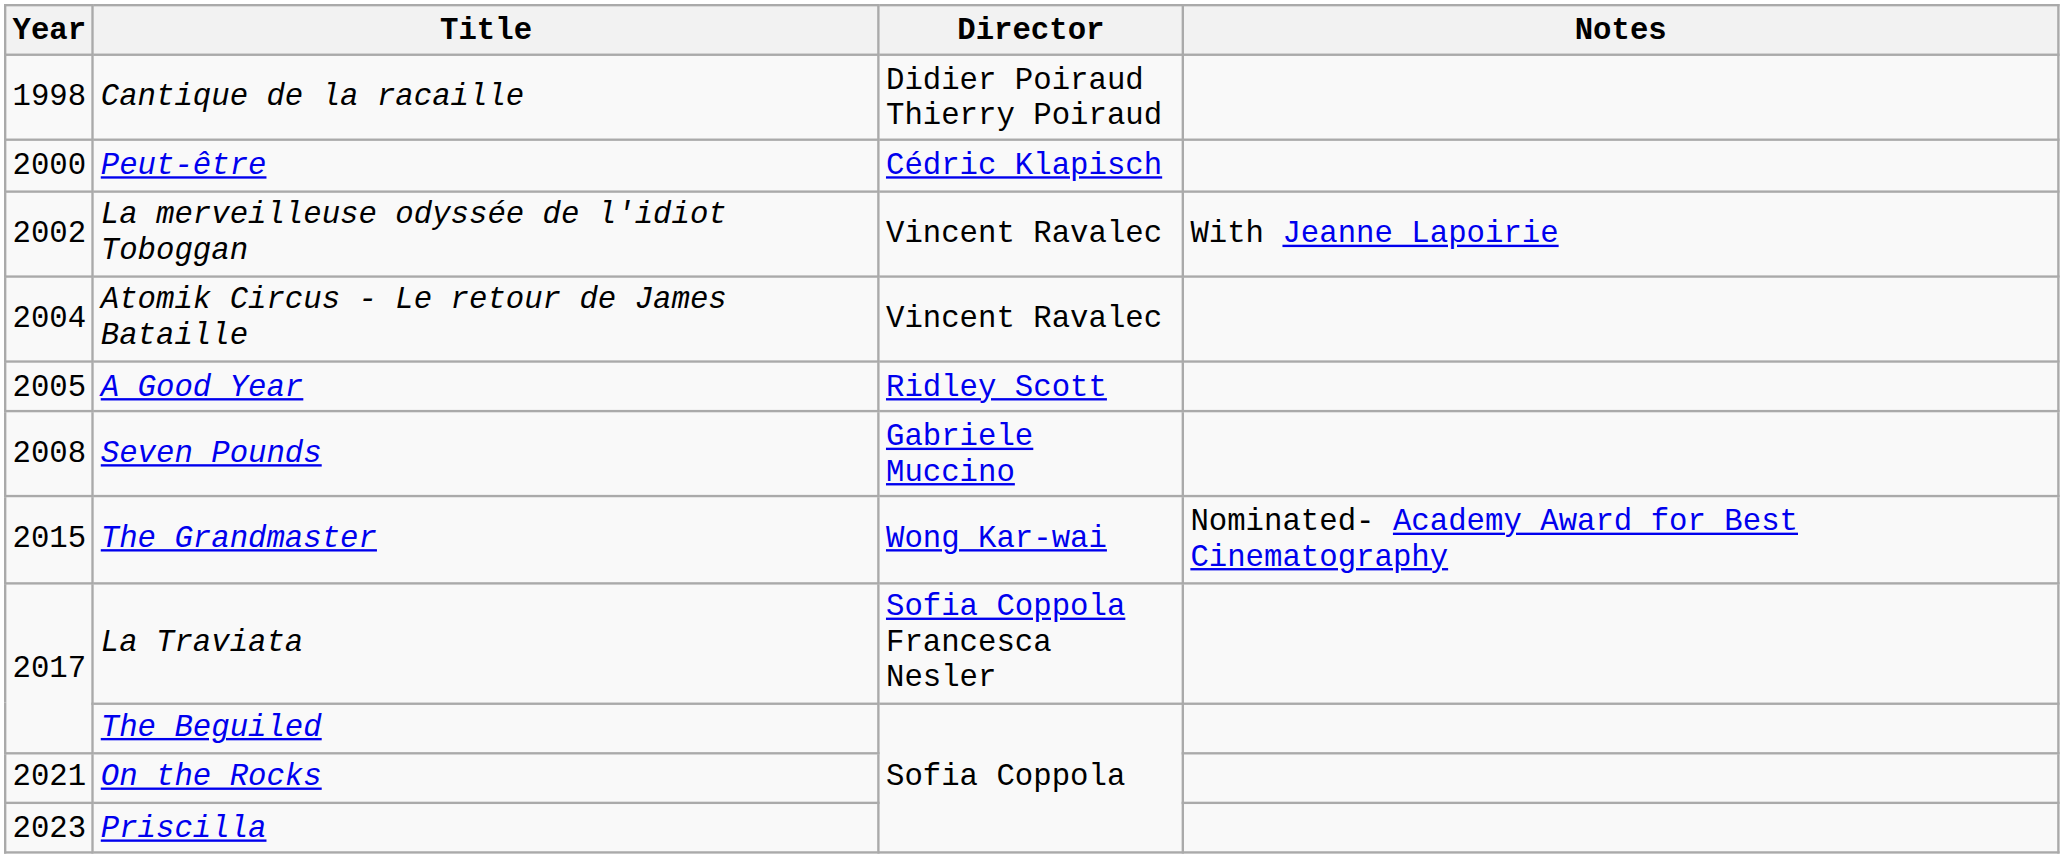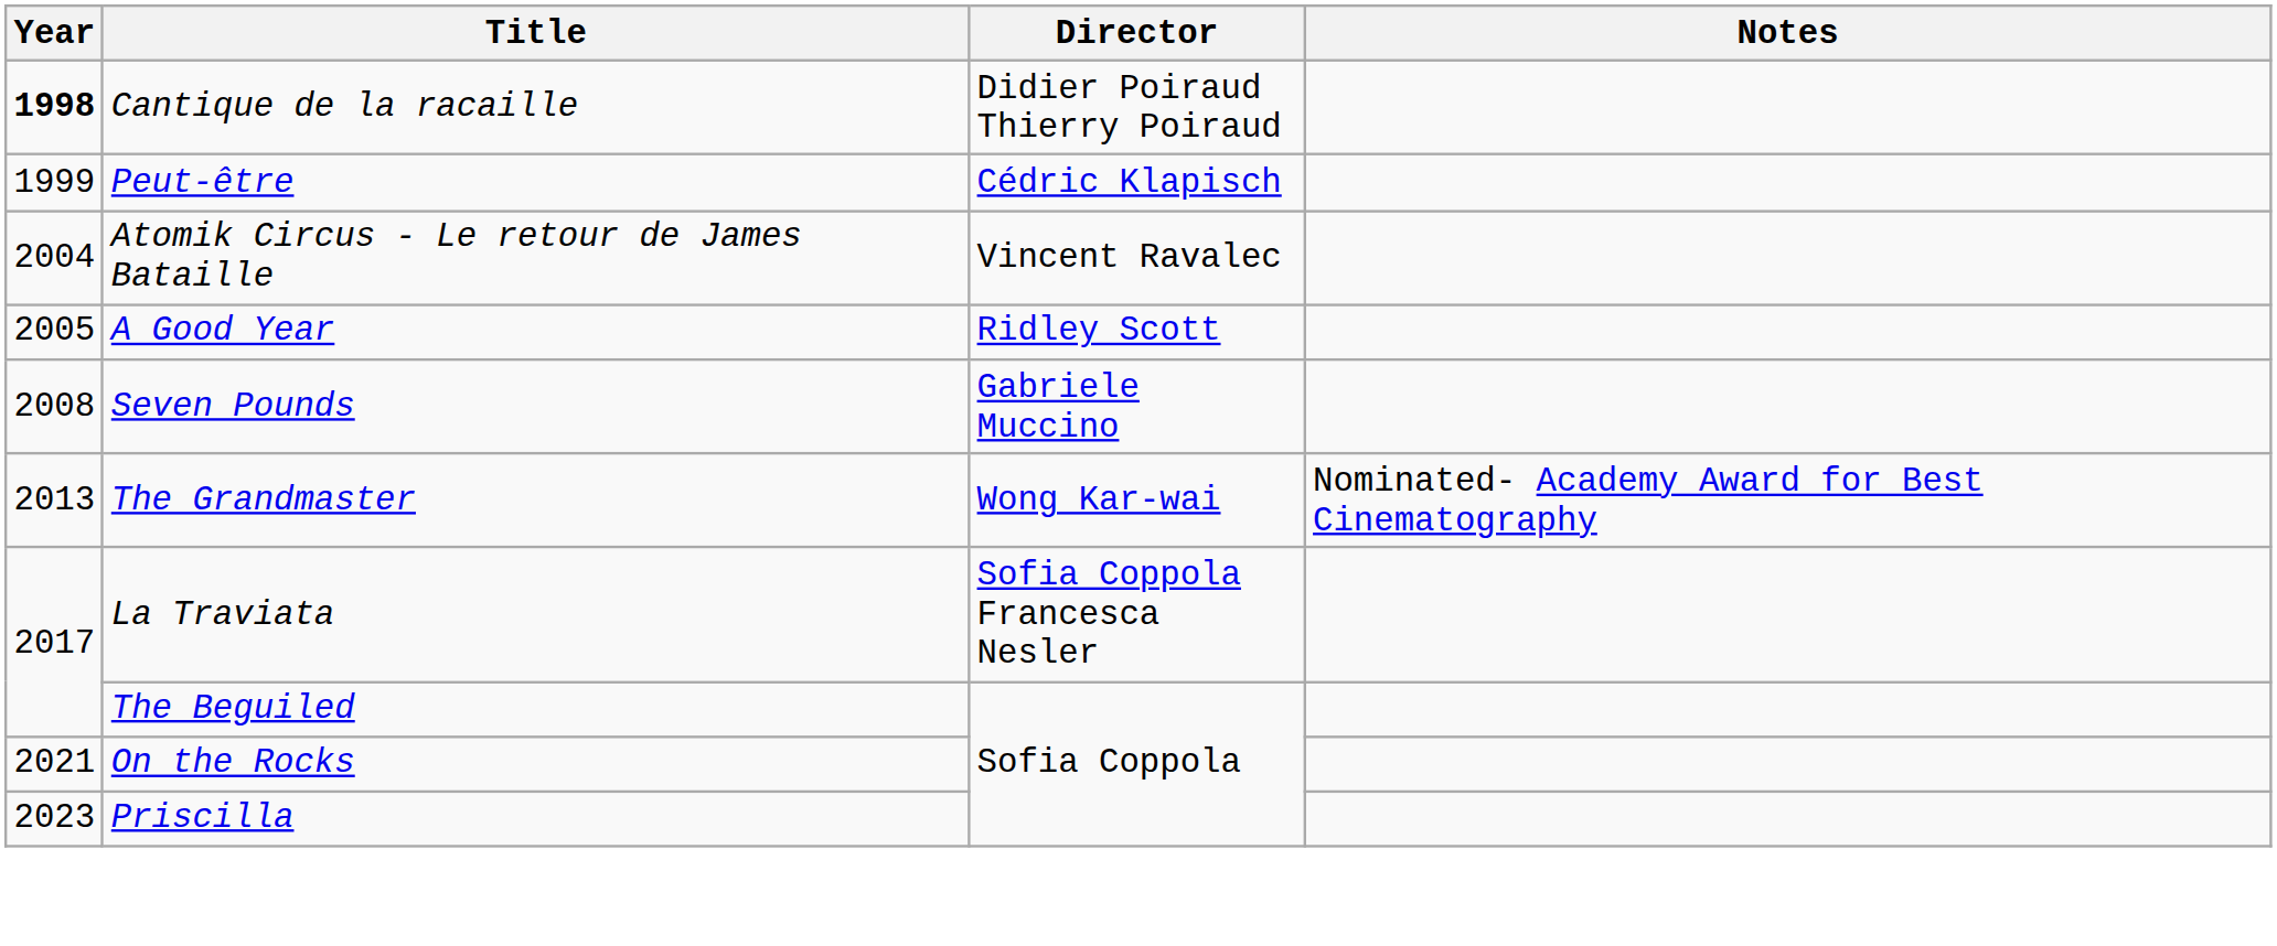Cantique de la racaille | Year: normal -> bold
Peut-être | Year: 2000 -> 1999
- row: 2002 | La merveilleuse odyssée de l'idiot Toboggan | Vincent Ravalec | With Jeanne Lapoirie
The Grandmaster | Year: 2015 -> 2013
